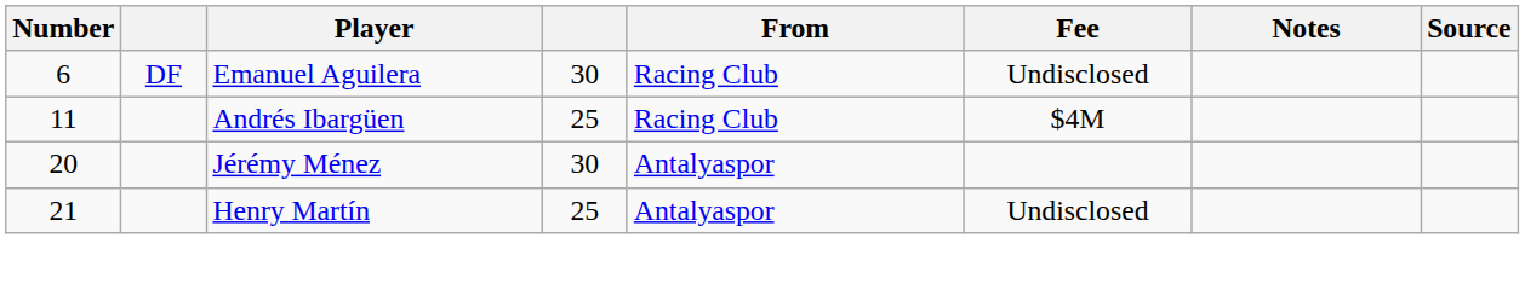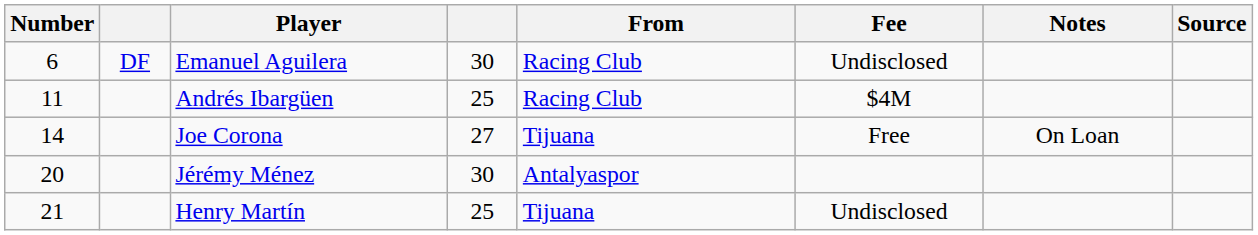+ row: 14 | Joe Corona | 27 | Tijuana | Free | On Loan
Henry Martín | From: Antalyaspor -> Tijuana
